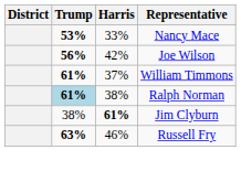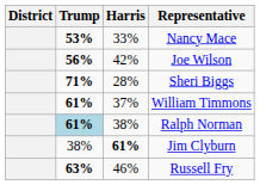+ row: 71% | 28% | Sheri Biggs
